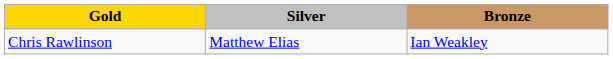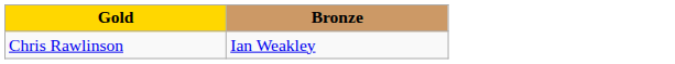- column: Silver | Matthew Elias
